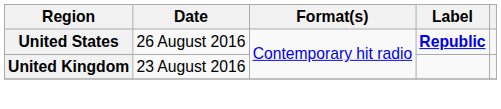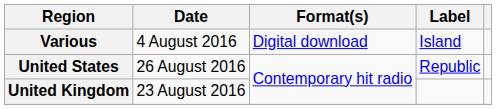+ row: Various | 4 August 2016 | Digital download | Island
United States | Label: bold -> normal
